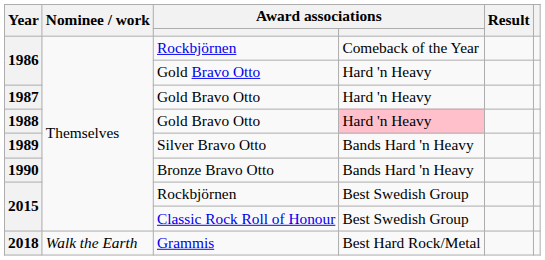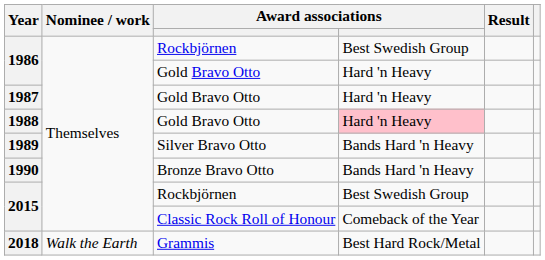1986 / Rockbjörnen | column 4: Comeback of the Year -> Best Swedish Group
2015 / Classic Rock Roll of Honour | column 4: Best Swedish Group -> Comeback of the Year
